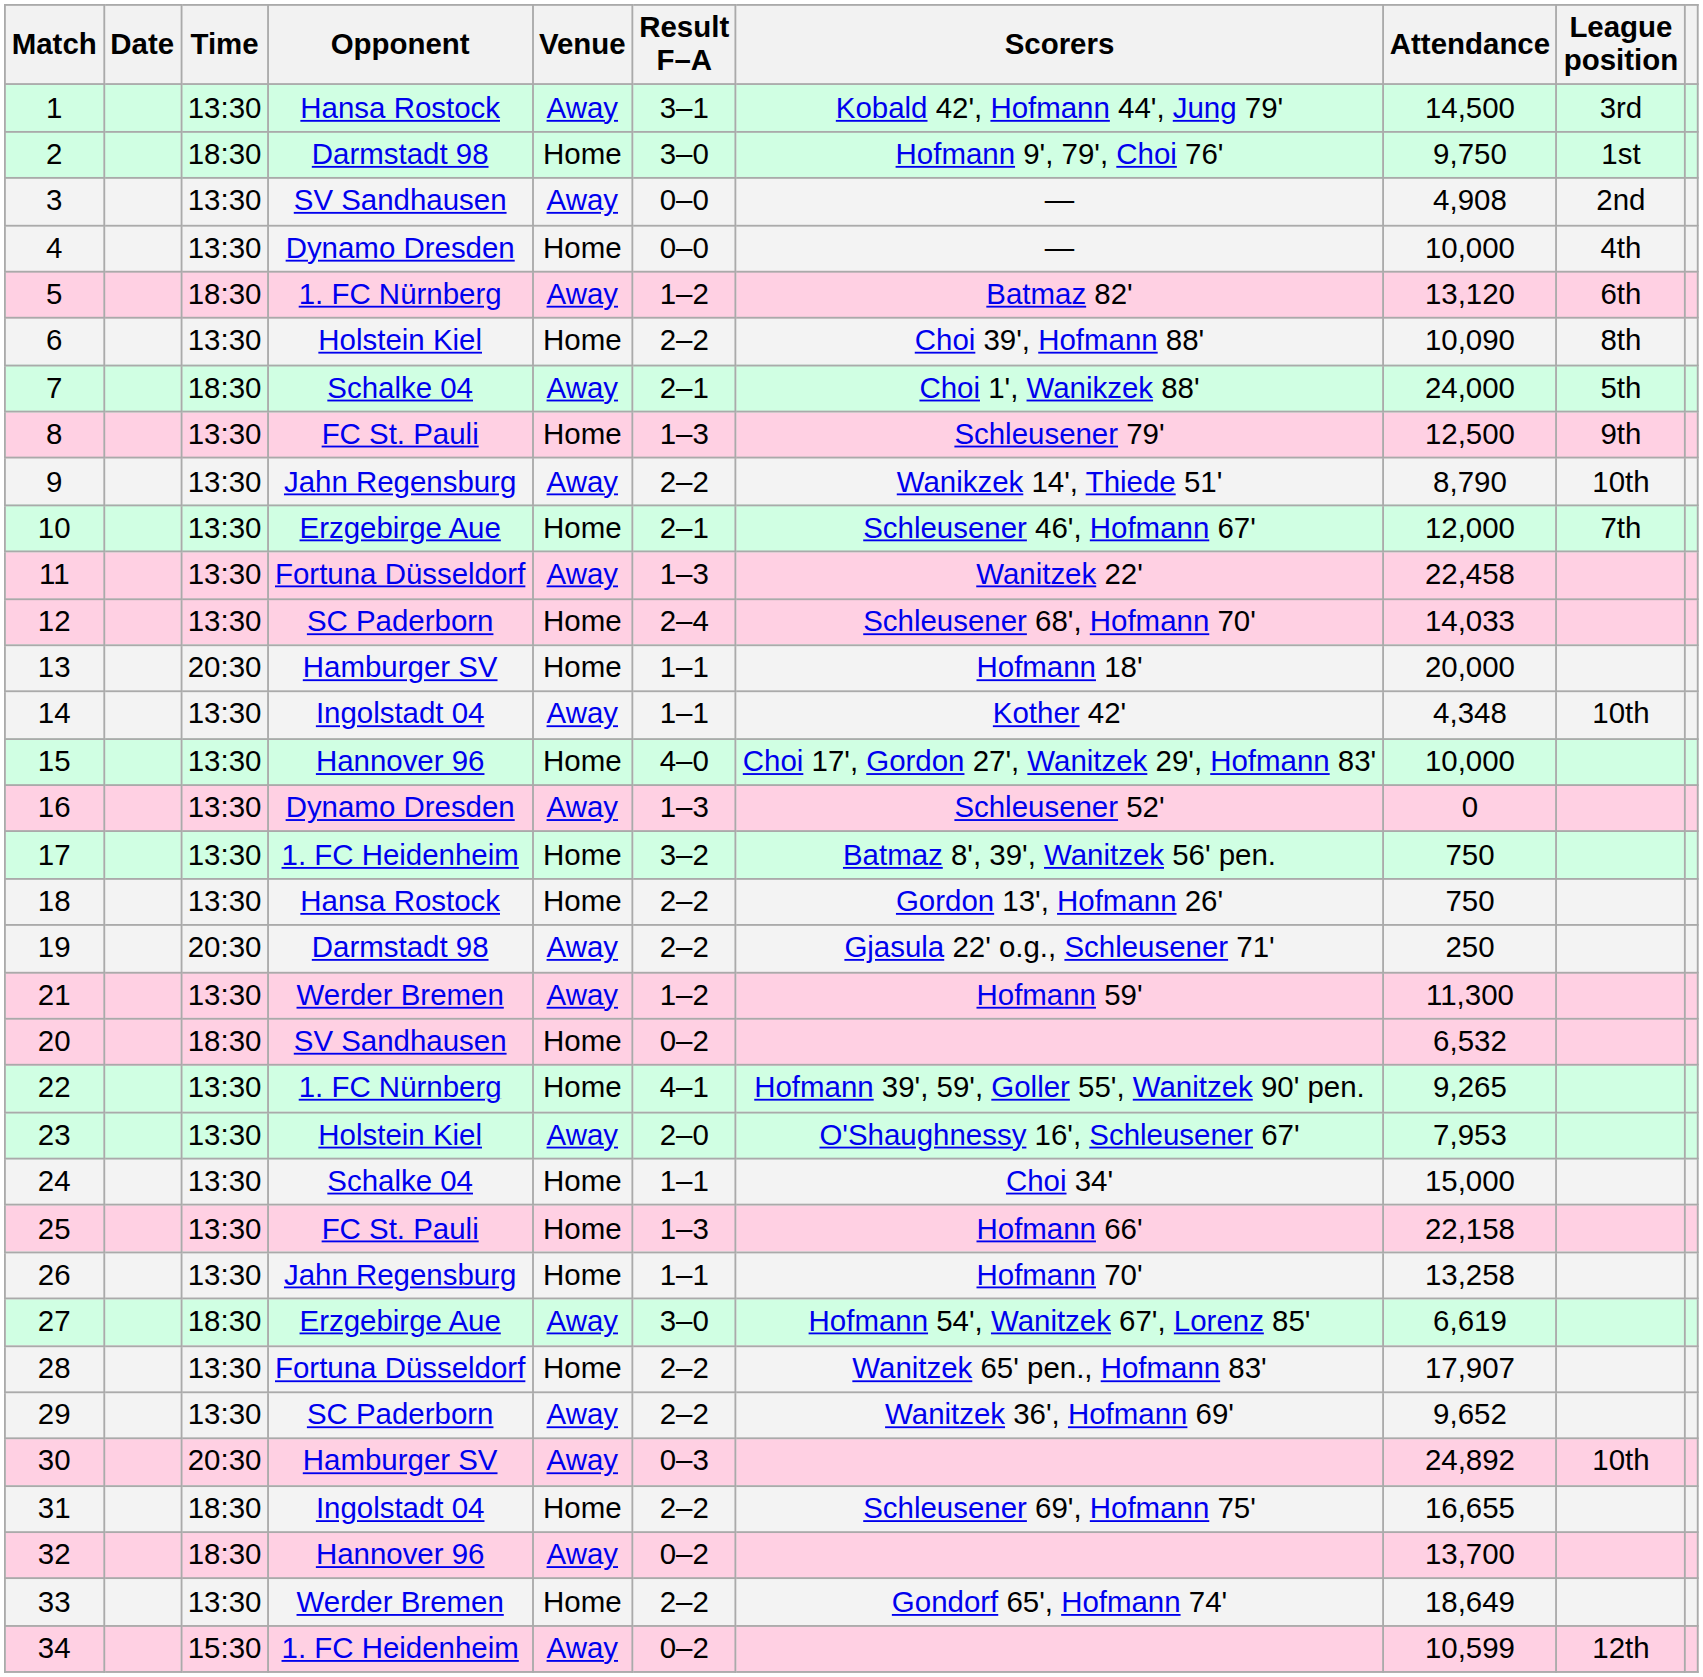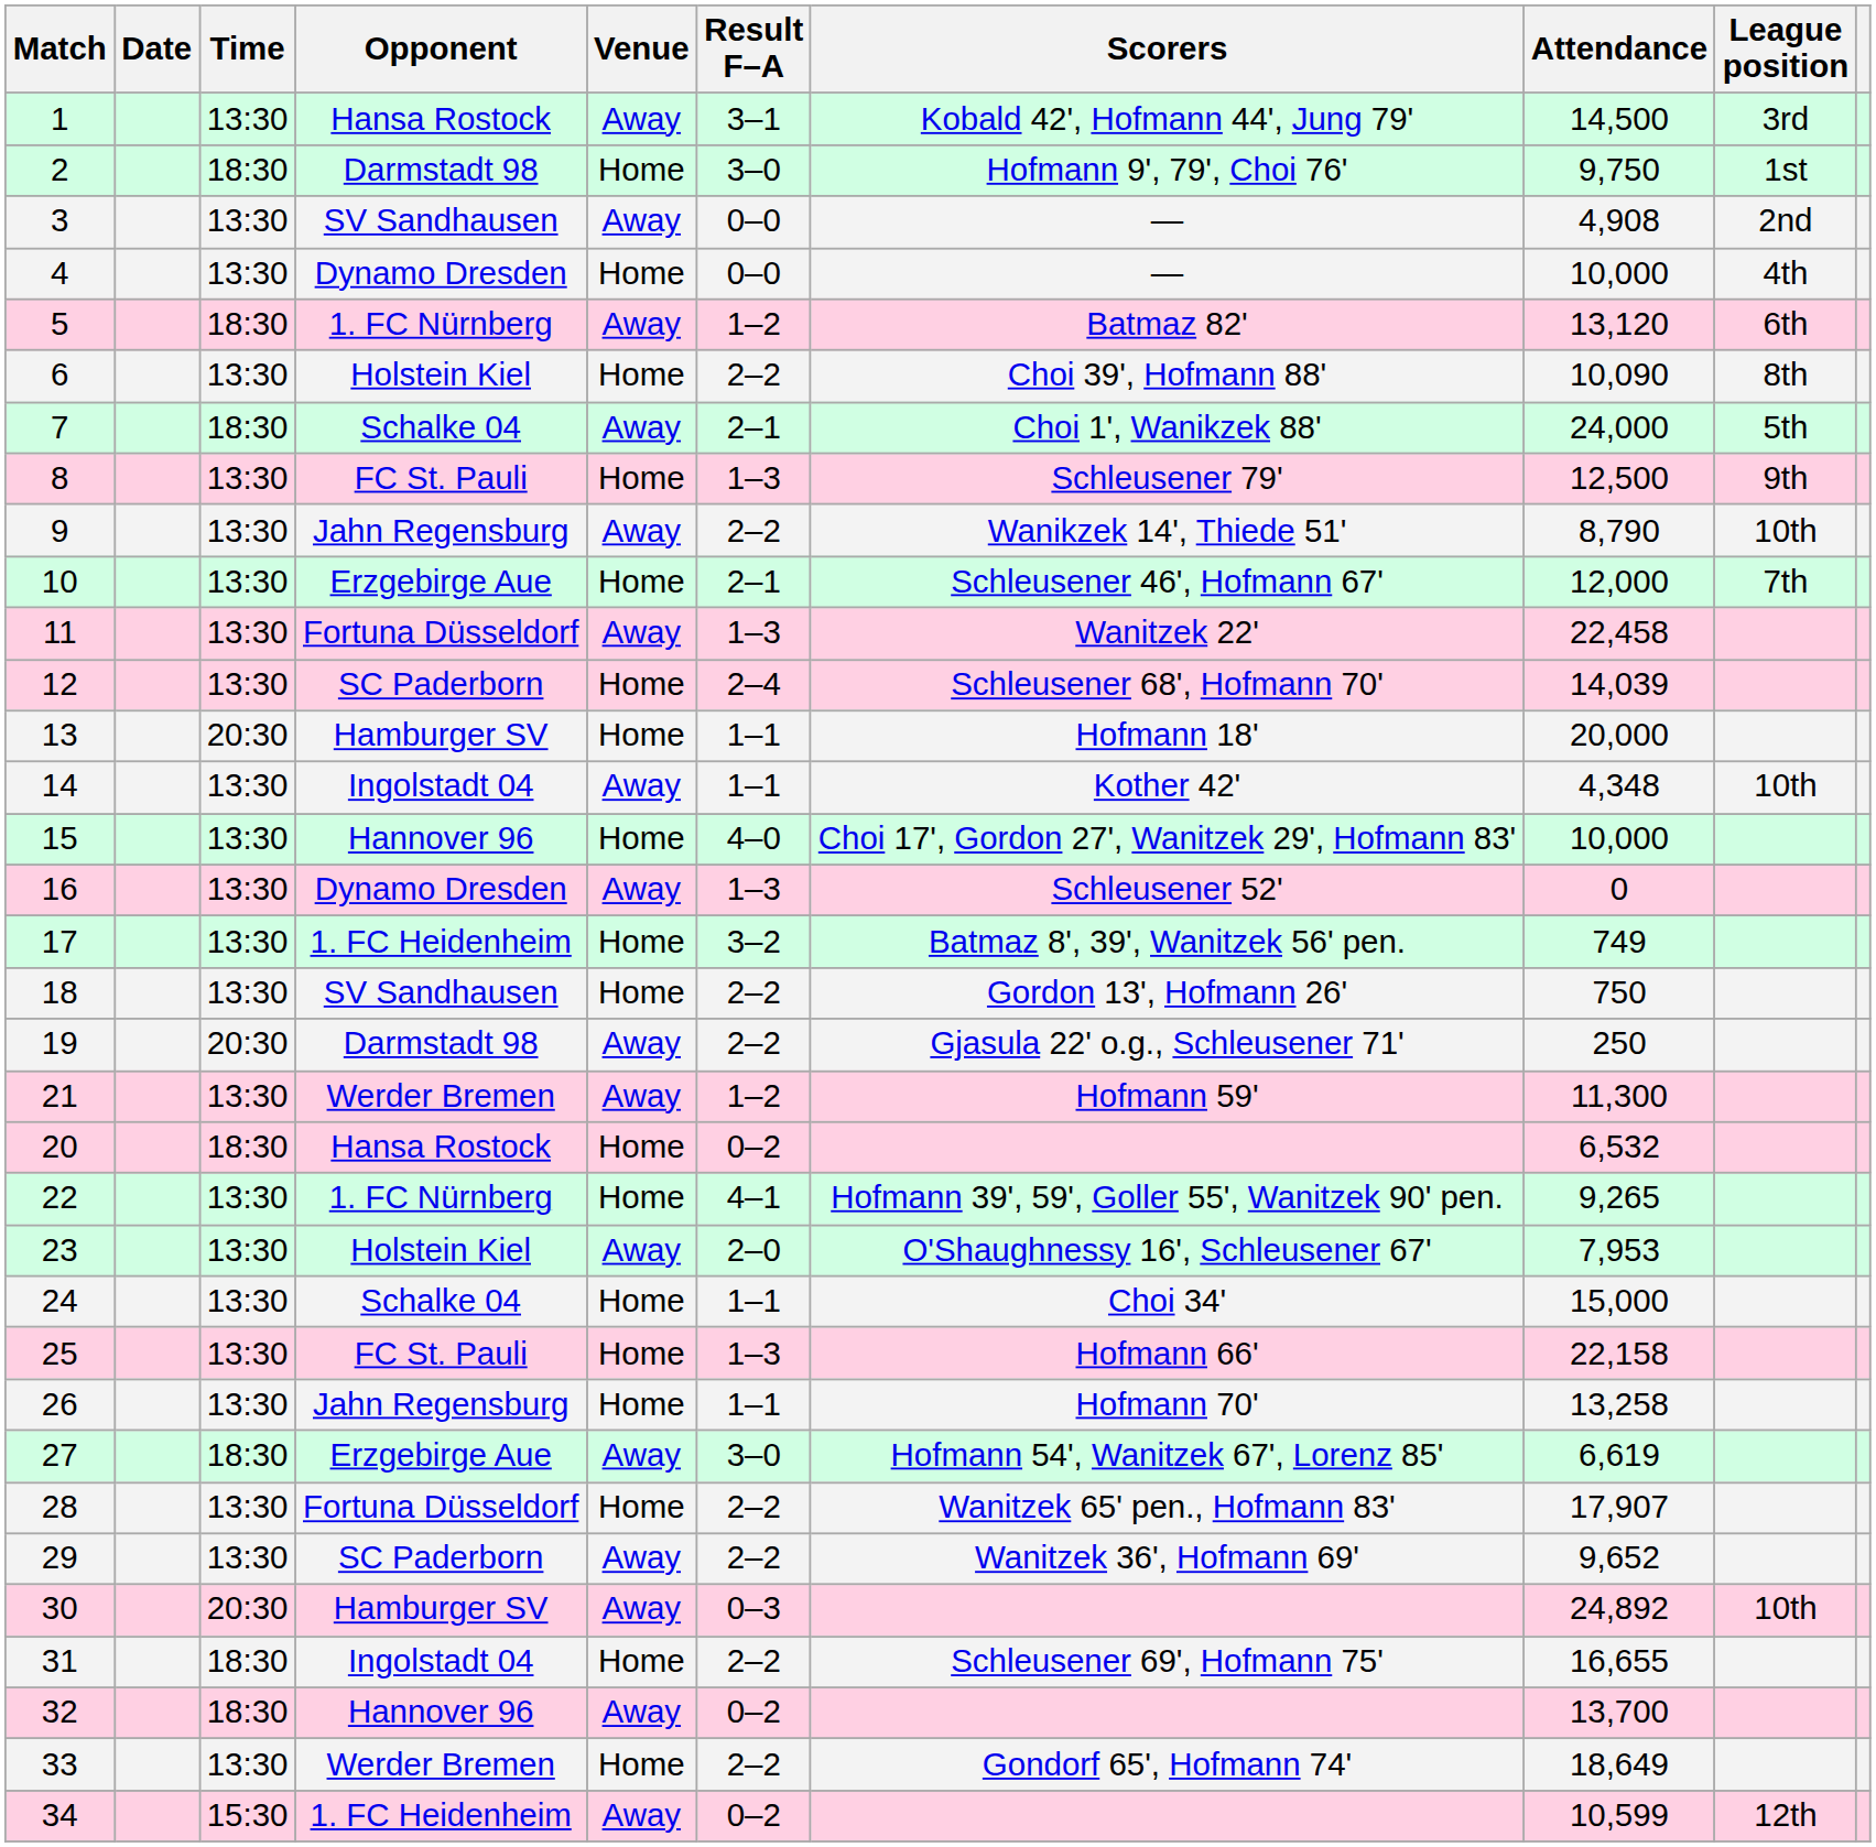12 | Attendance: 14,033 -> 14,039
17 | Attendance: 750 -> 749
18 | Opponent: Hansa Rostock -> SV Sandhausen
20 | Opponent: SV Sandhausen -> Hansa Rostock
